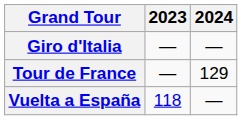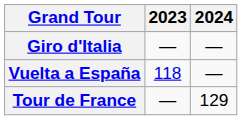rows swapped: Tour de France <-> Vuelta a España
